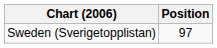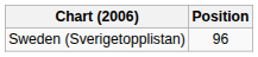Sweden (Sverigetopplistan) | Position: 97 -> 96
